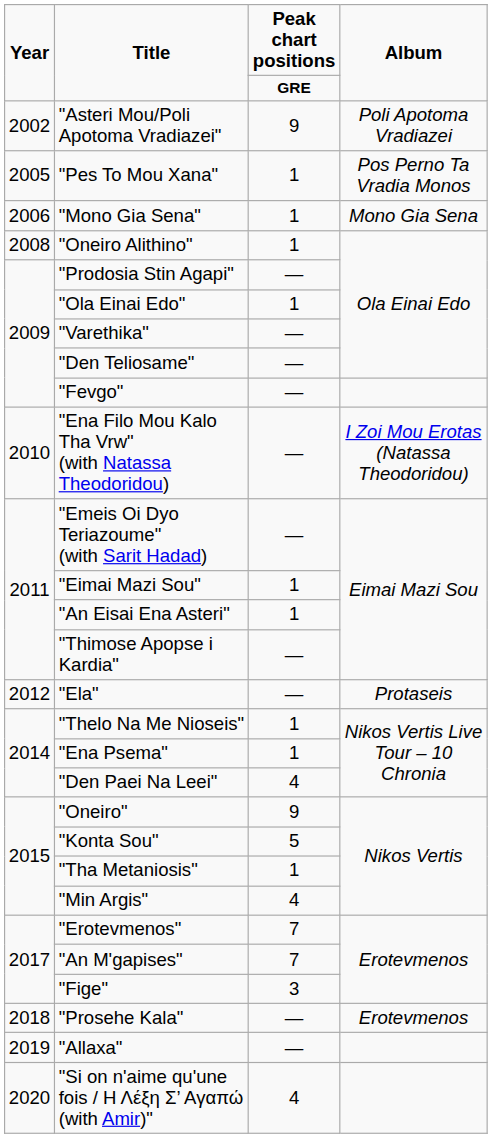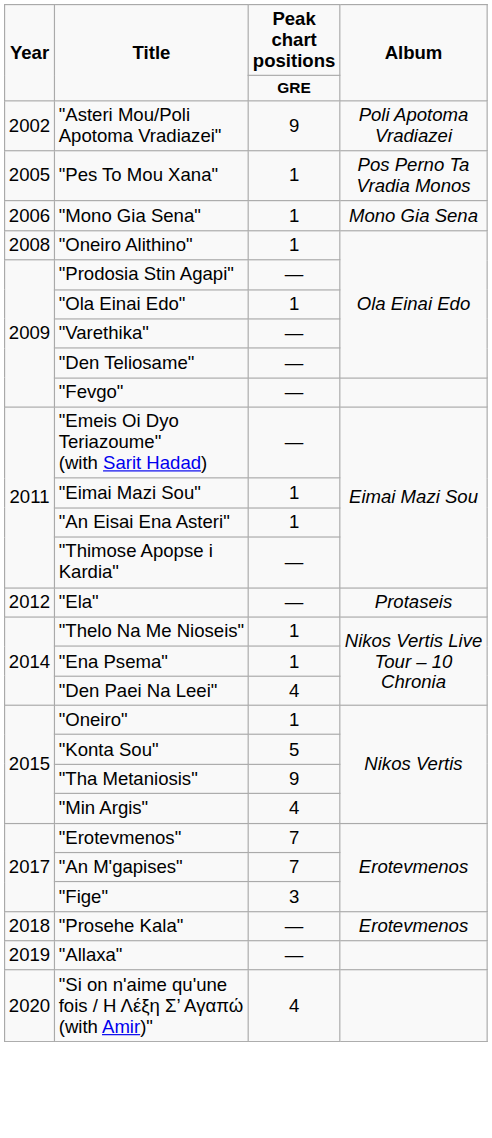- row: 2010 | "Ena Filo Mou Kalo Tha Vrw" (with Natassa Theodoridou) | — | I Zoi Mou Erotas (Natassa Theodoridou)
"Oneiro" | Peak chart positions: 9 -> 1
"Tha Metaniosis" | Peak chart positions: 1 -> 9
